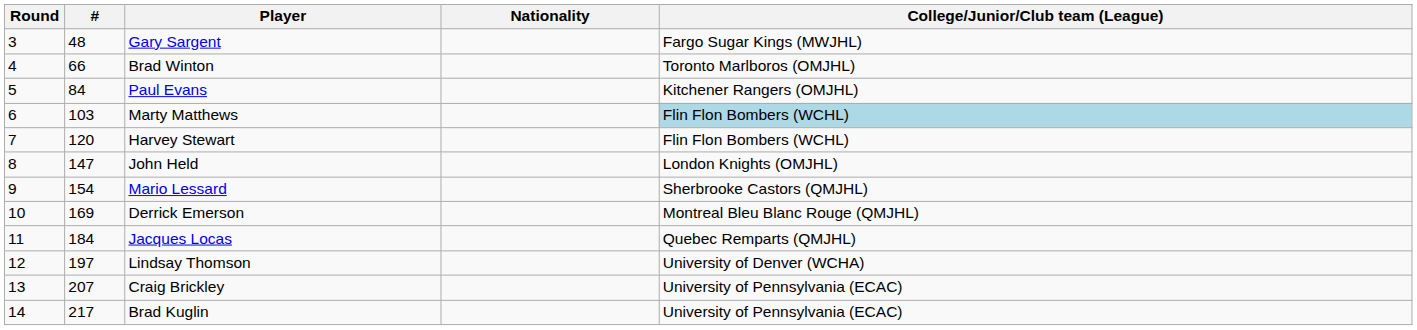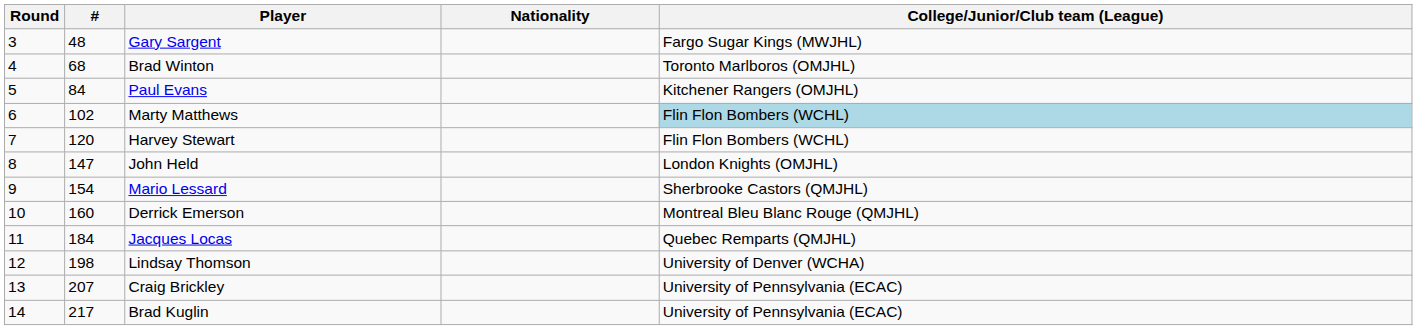Brad Winton | #: 66 -> 68
Marty Matthews | #: 103 -> 102
Derrick Emerson | #: 169 -> 160
Lindsay Thomson | #: 197 -> 198
